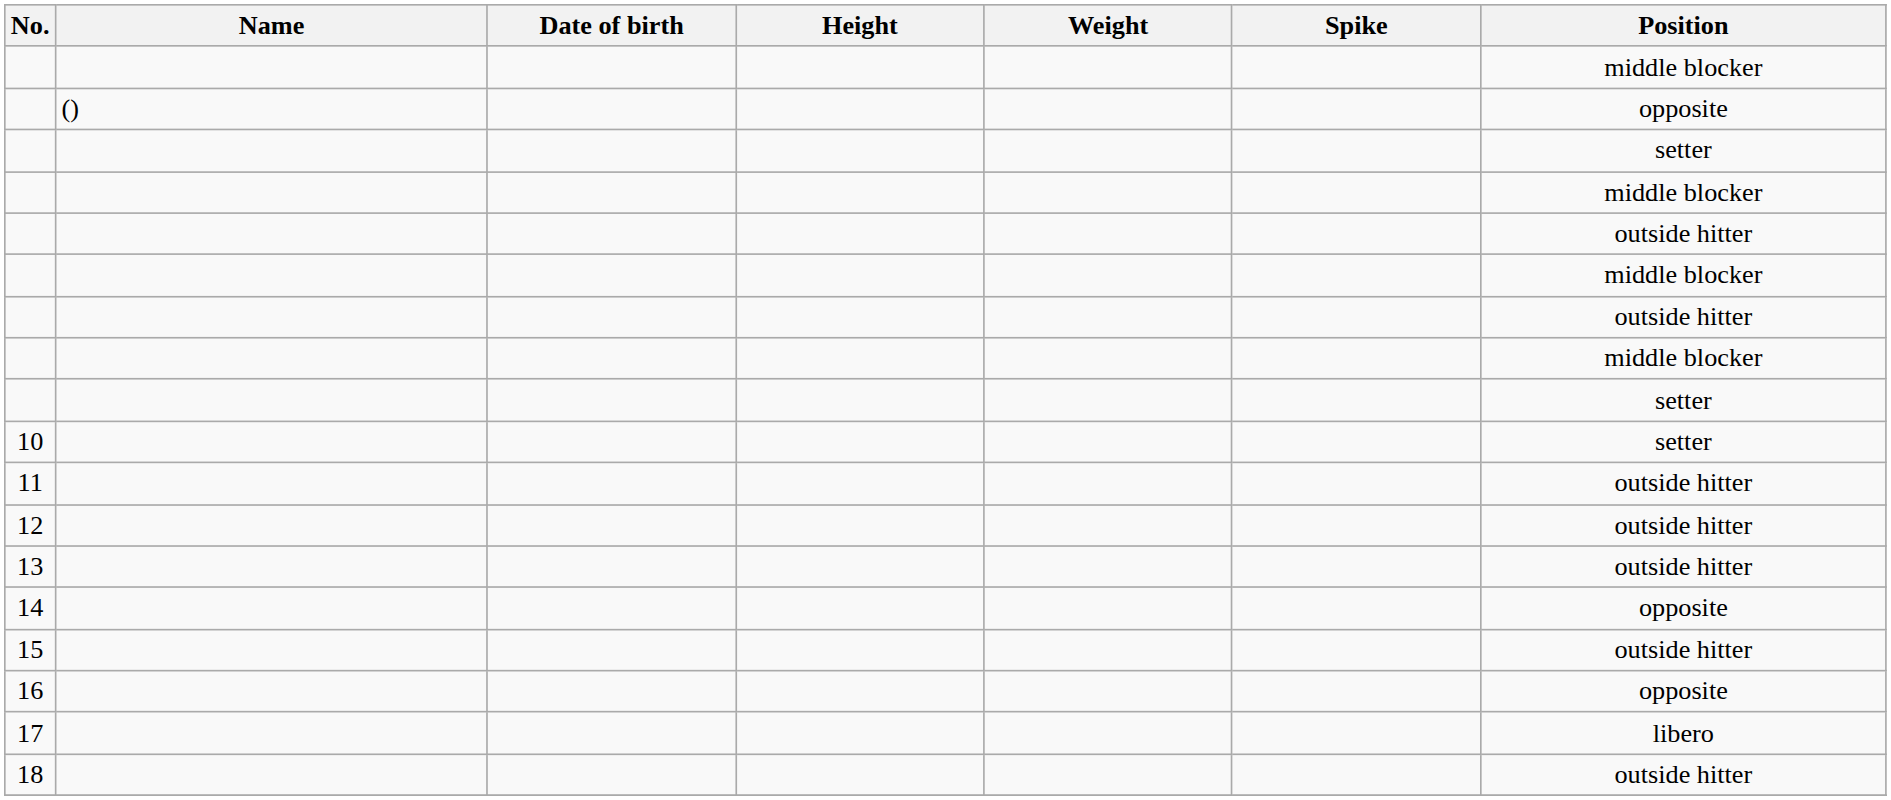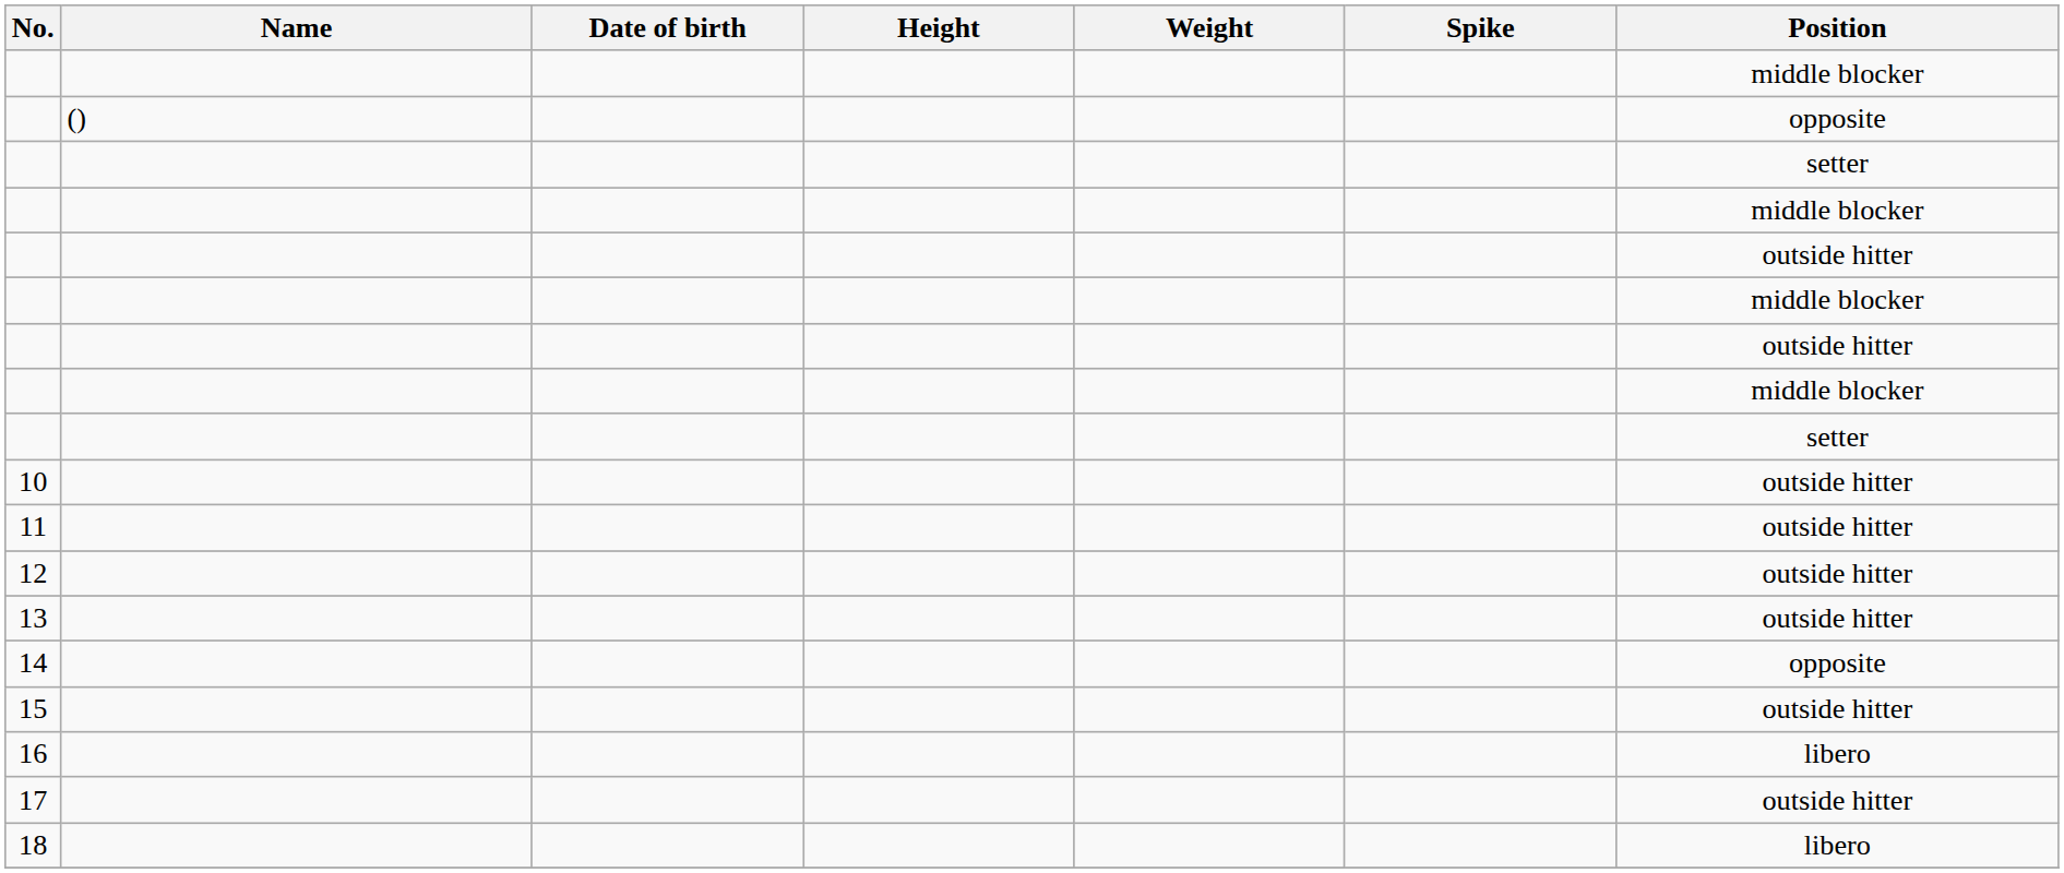10 | Position: setter -> outside hitter
16 | Position: opposite -> libero
17 | Position: libero -> outside hitter
18 | Position: outside hitter -> libero
